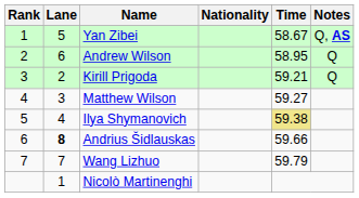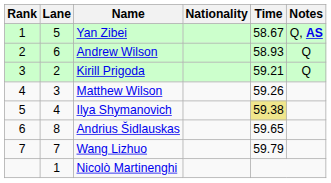Andrew Wilson | Time: 58.95 -> 58.93
Matthew Wilson | Time: 59.27 -> 59.26
Andrius Šidlauskas | Lane: bold -> normal
Andrius Šidlauskas | Time: 59.66 -> 59.65
